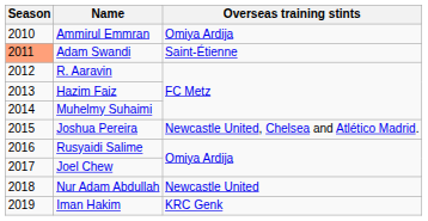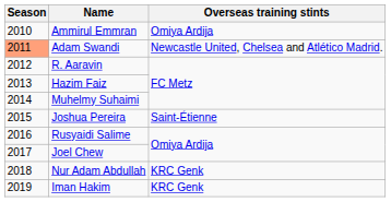Adam Swandi | Overseas training stints: Saint-Étienne -> Newcastle United, Chelsea and Atlético Madrid.
Joshua Pereira | Overseas training stints: Newcastle United, Chelsea and Atlético Madrid. -> Saint-Étienne
Nur Adam Abdullah | Overseas training stints: Newcastle United -> KRC Genk
